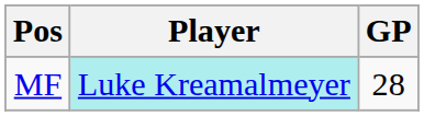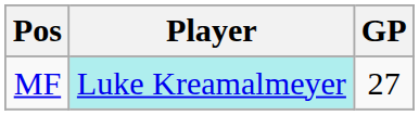MF | GP: 28 -> 27
